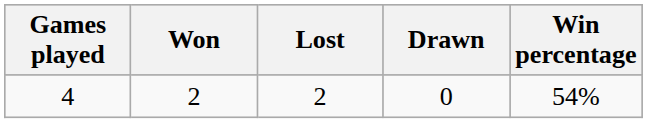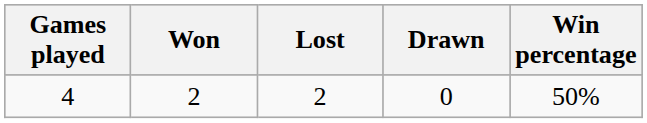4 | Win percentage: 54% -> 50%
